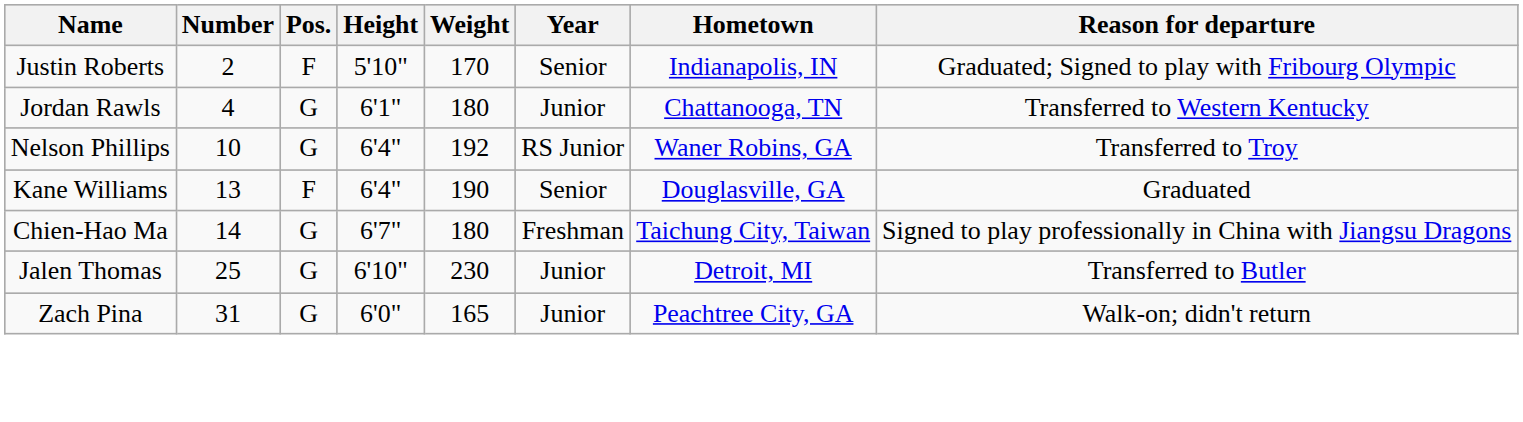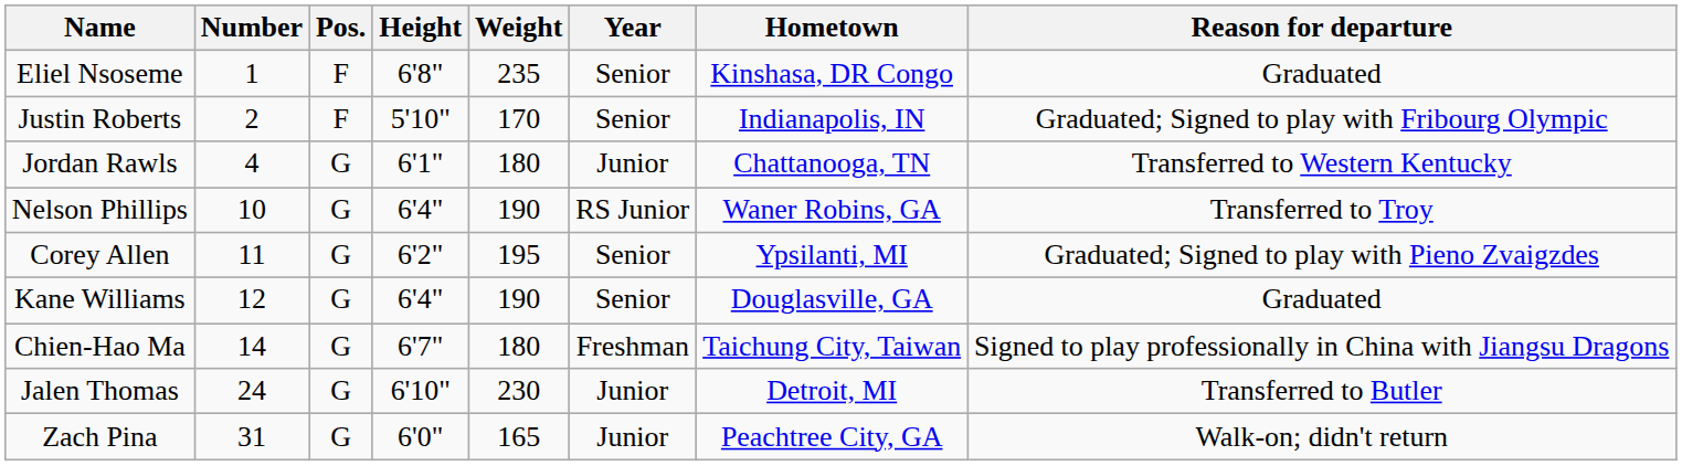+ row: Eliel Nsoseme | 1 | F | 6'8" | 235 | Senior | Kinshasa, DR Congo | Graduated
Nelson Phillips | Weight: 192 -> 190
+ row: Corey Allen | 11 | G | 6'2" | 195 | Senior | Ypsilanti, MI | Graduated; Signed to play with Pieno Zvaigzdes
Kane Williams | Number: 13 -> 12
Kane Williams | Pos.: F -> G
Jalen Thomas | Number: 25 -> 24
